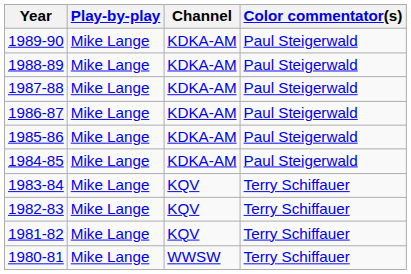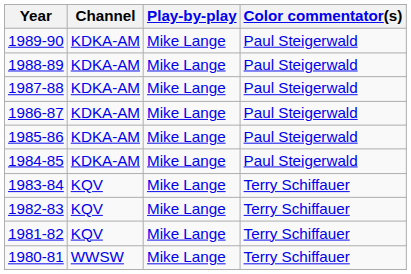columns swapped: Channel <-> Play-by-play
